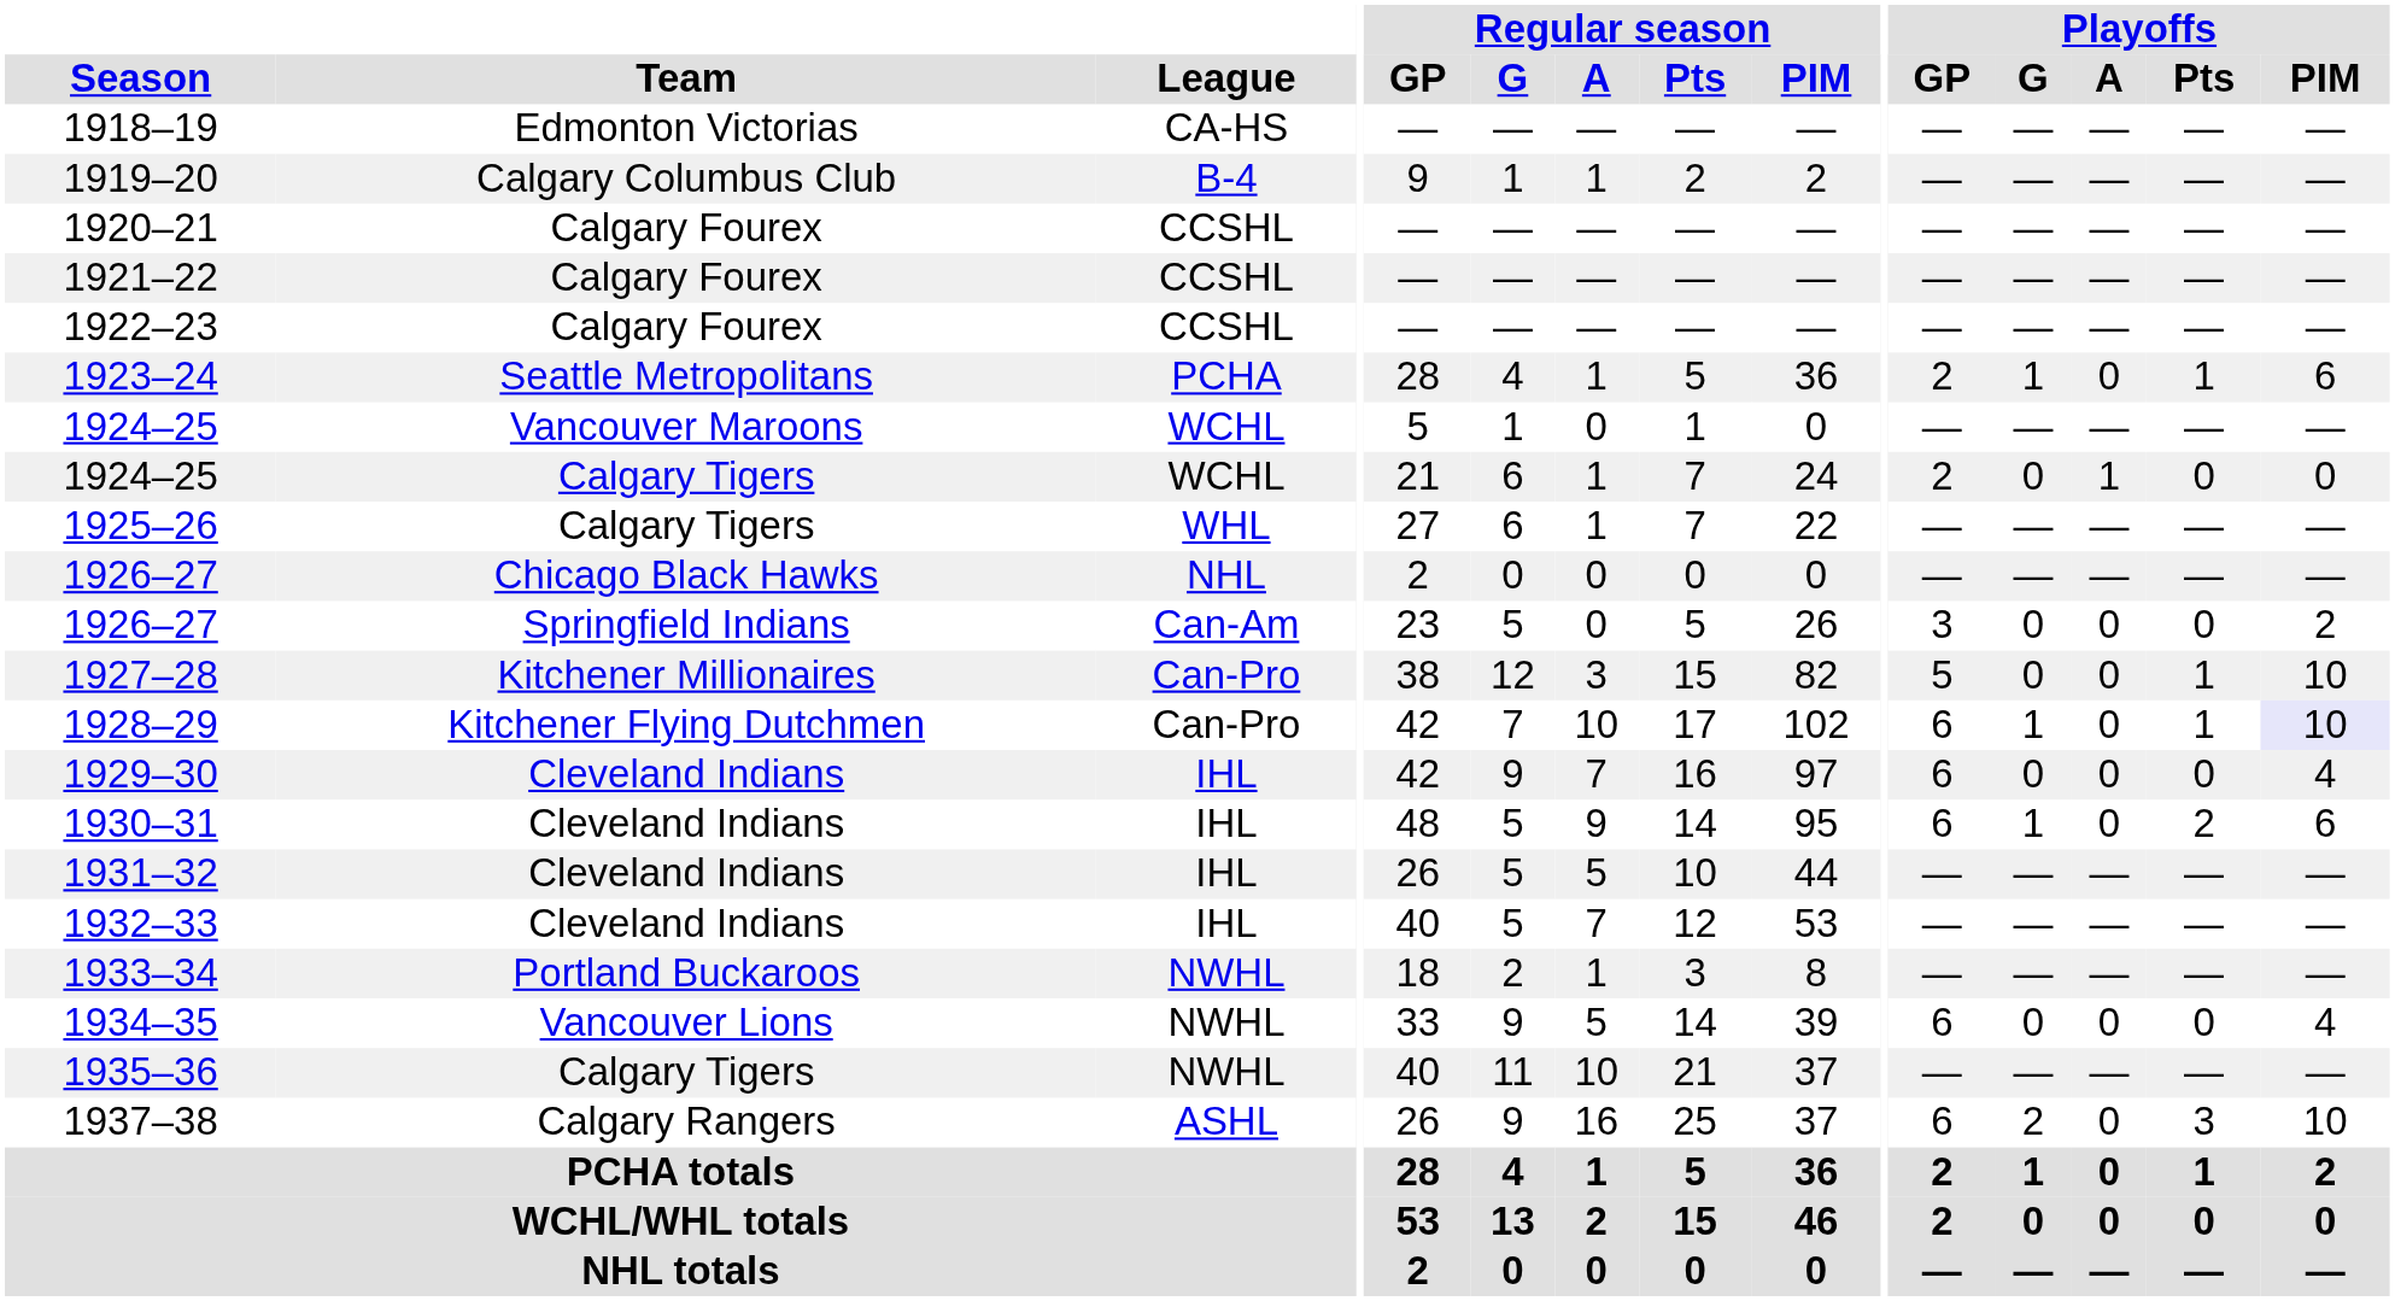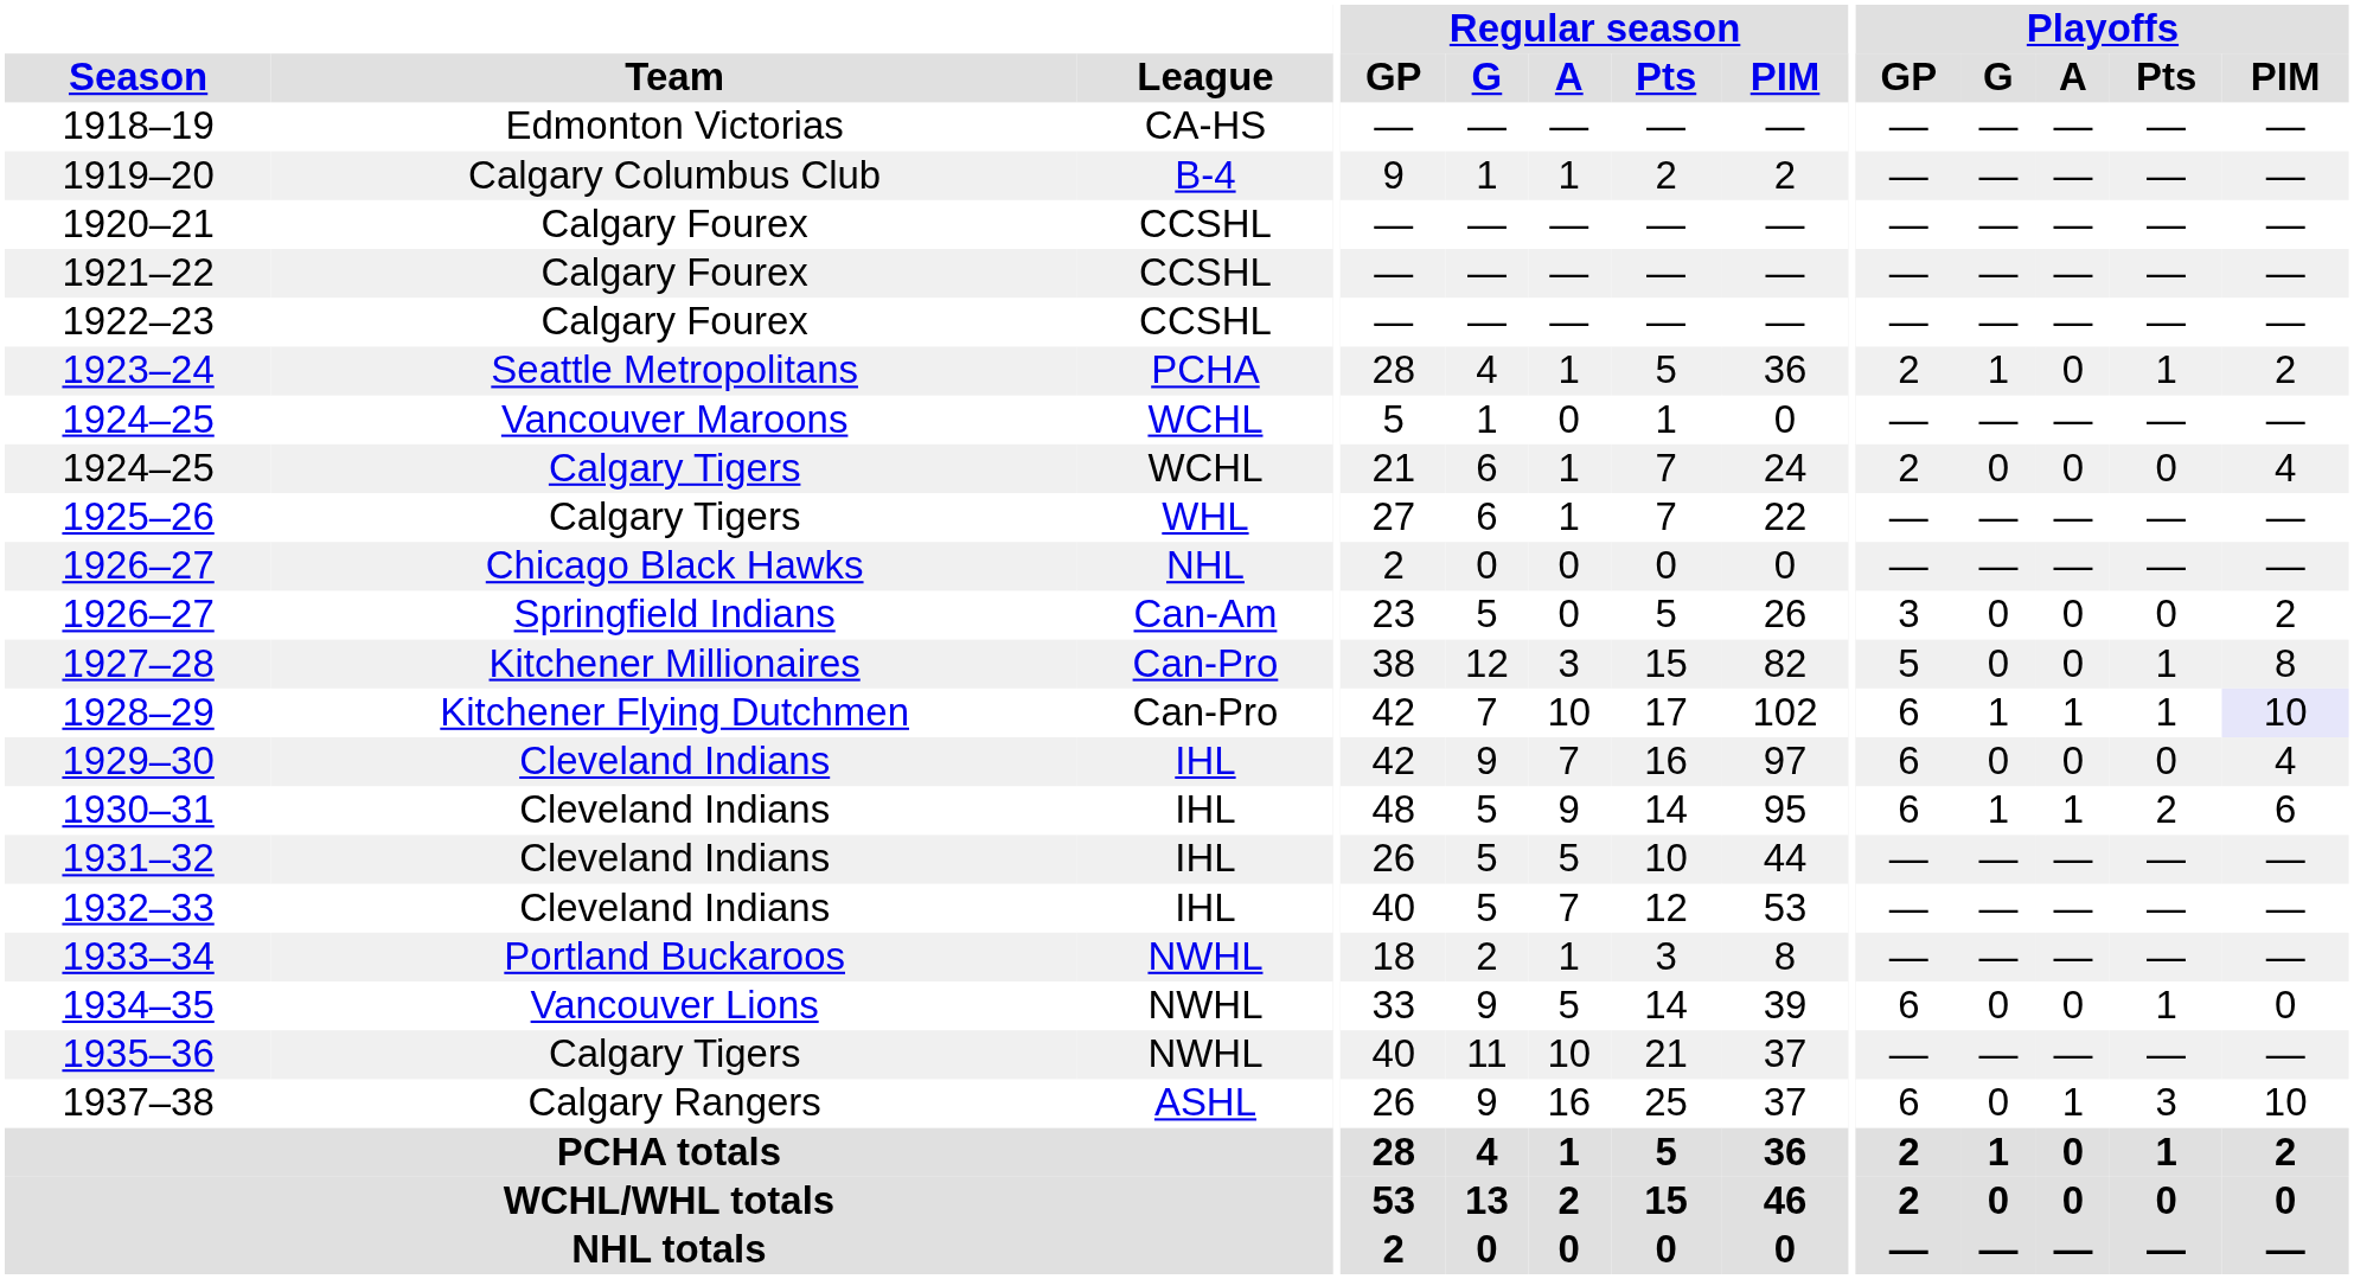1923–24 | Playoffs / PIM: 6 -> 2
1924–25 / Calgary Tigers | Playoffs / A: 1 -> 0
1924–25 / Calgary Tigers | Playoffs / PIM: 0 -> 4
1927–28 | Playoffs / PIM: 10 -> 8
1928–29 | Playoffs / A: 0 -> 1
1930–31 | Playoffs / A: 0 -> 1
1934–35 | Playoffs / Pts: 0 -> 1
1934–35 | Playoffs / PIM: 4 -> 0
1937–38 | Playoffs / G: 2 -> 0
1937–38 | Playoffs / A: 0 -> 1
